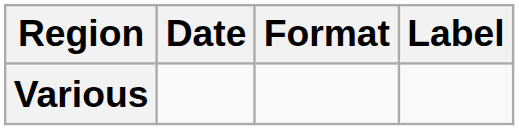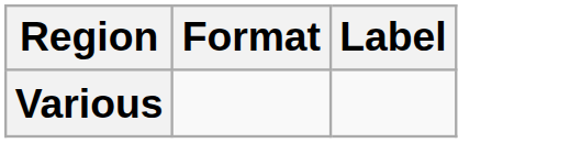- column: Date
